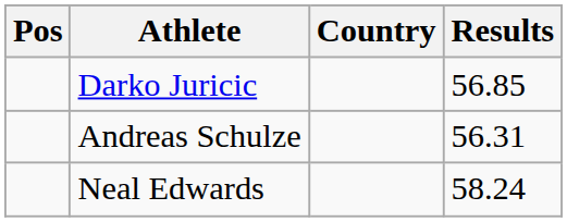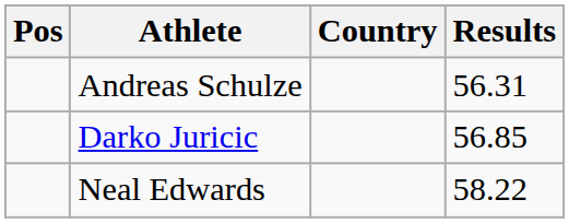rows swapped: Andreas Schulze <-> Darko Juricic
Neal Edwards | Results: 58.24 -> 58.22
